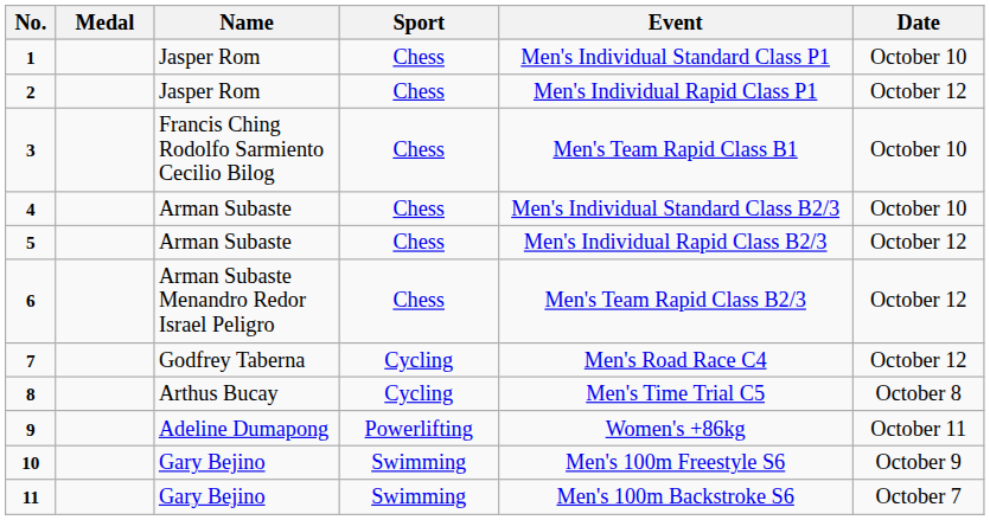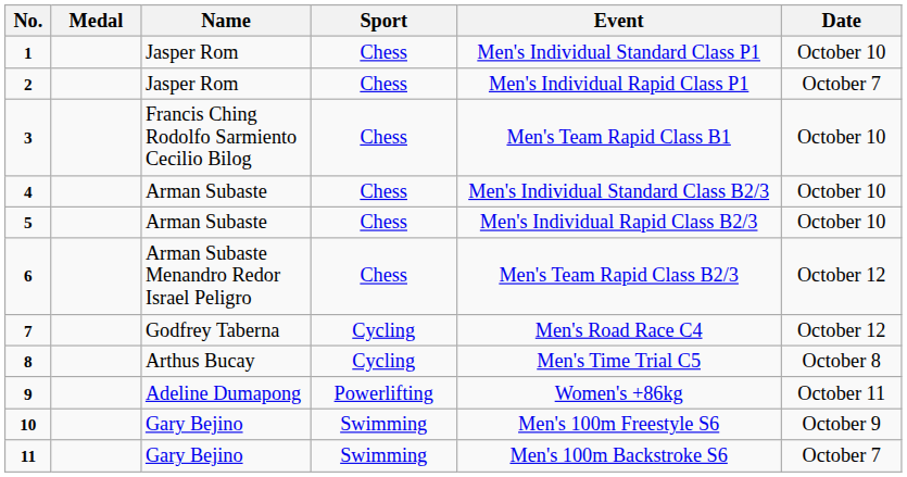2 | Date: October 12 -> October 7
5 | Date: October 12 -> October 10
